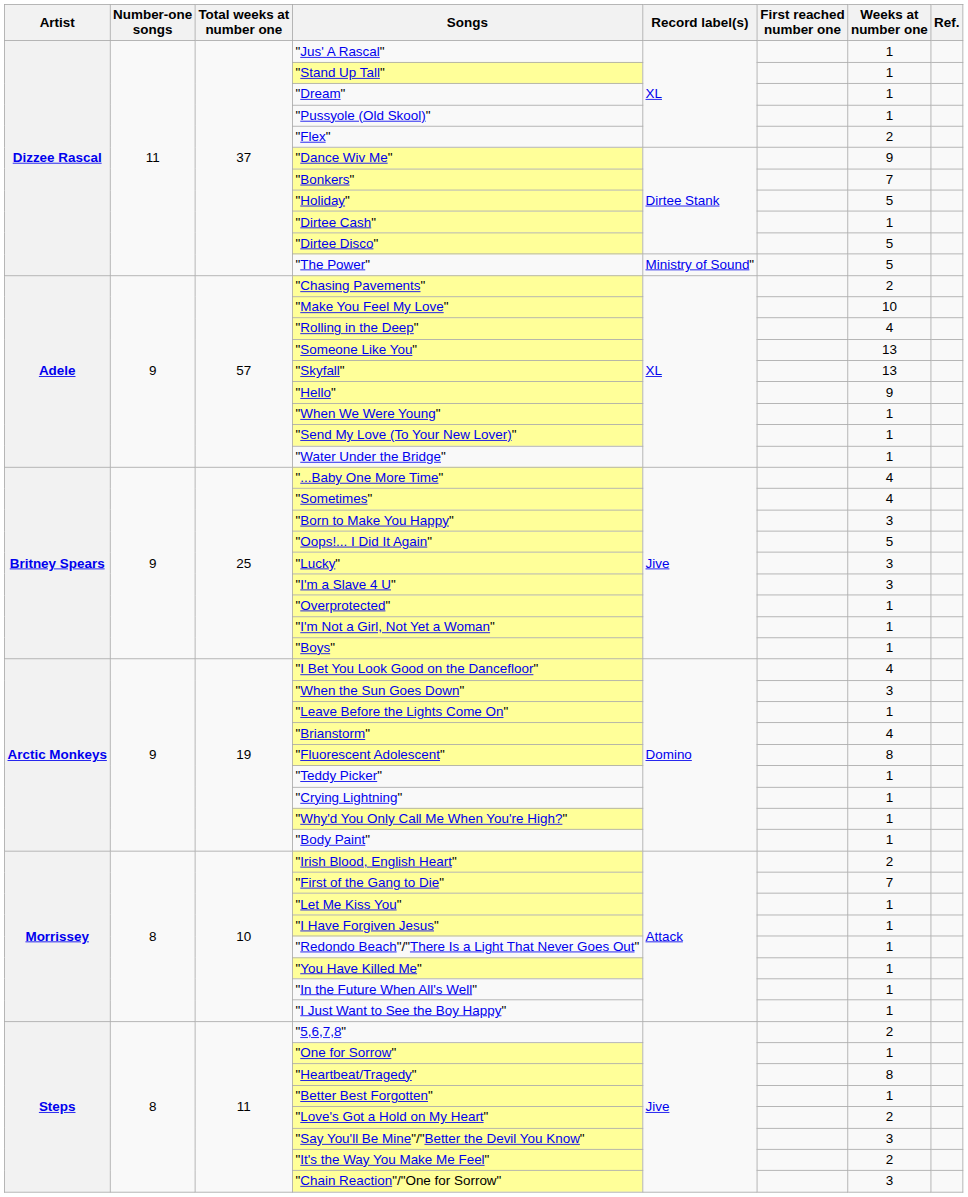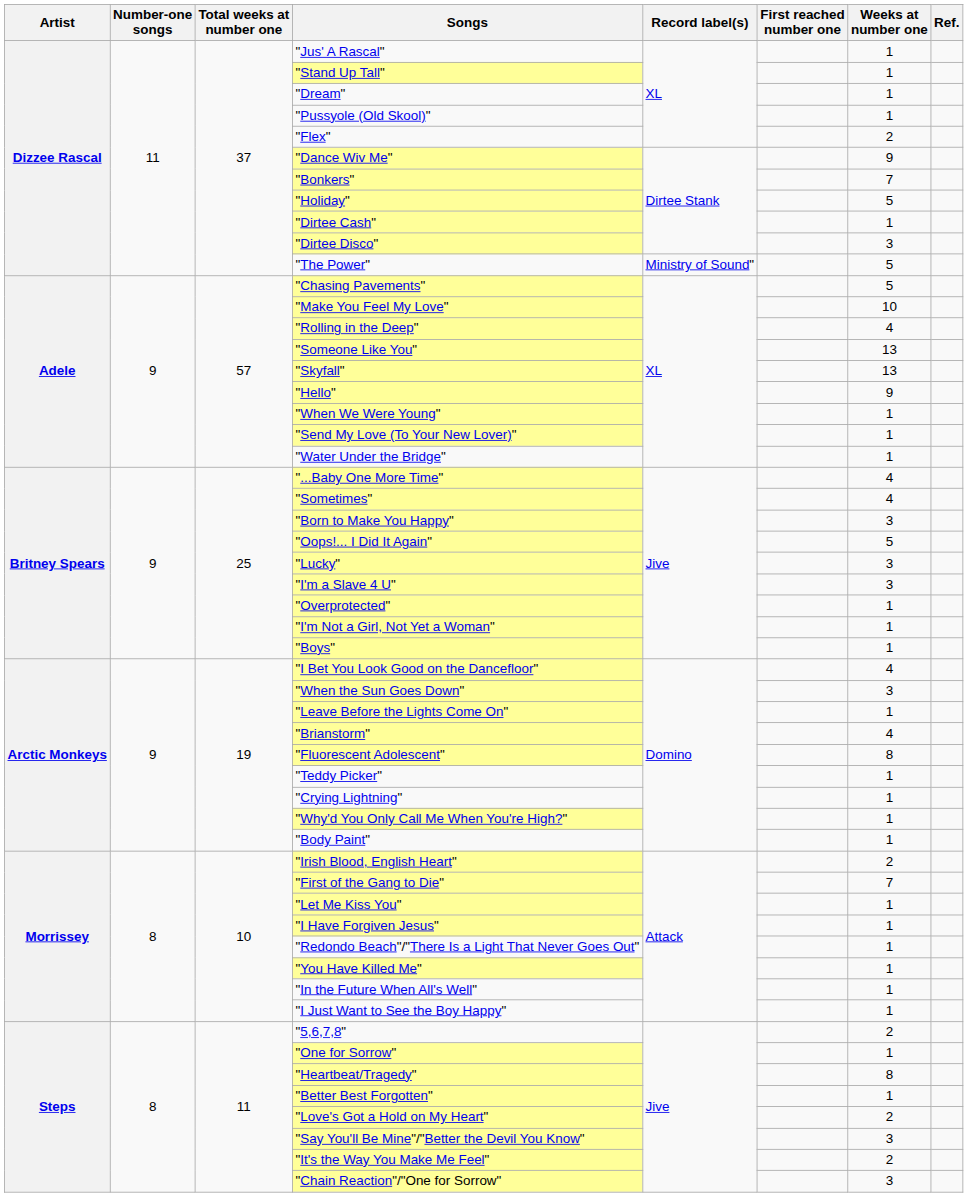"Dirtee Disco" | Weeks at number one: 5 -> 3
"Chasing Pavements" | Weeks at number one: 2 -> 5
